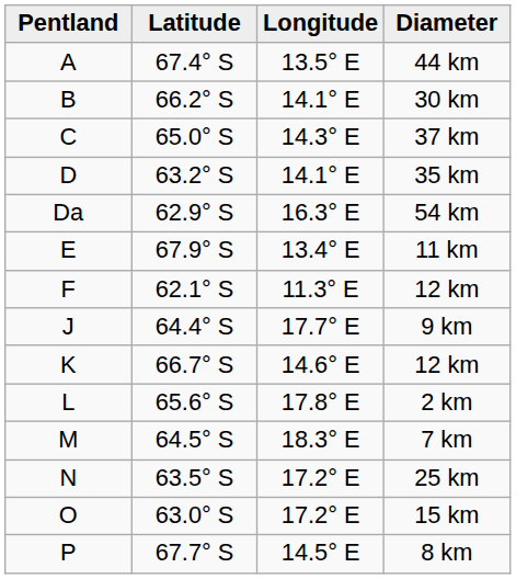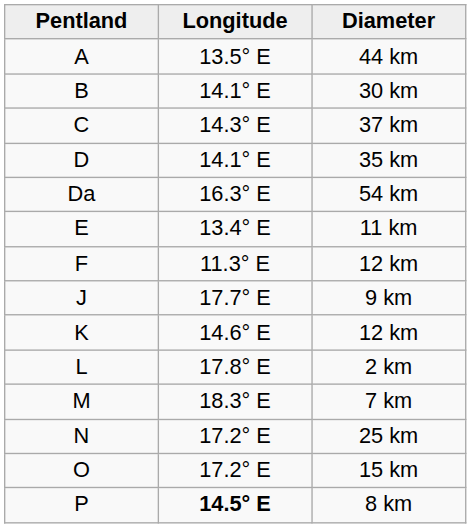- column: Latitude | 67.4° S | 66.2° S | 65.0° S | 63.2° S | 62.9° S | 67.9° S | 62.1° S | 64.4° S | 66.7° S | 65.6° S | 64.5° S | 63.5° S | 63.0° S | 67.7° S
8 km | Longitude: normal -> bold
